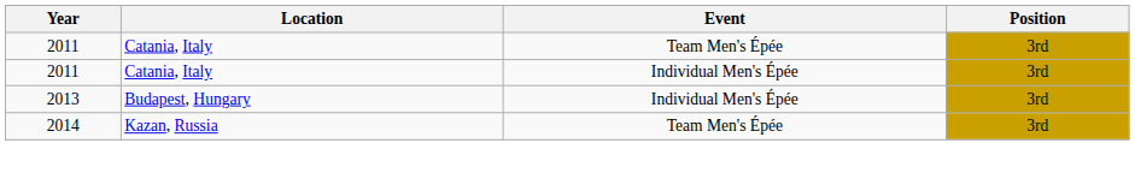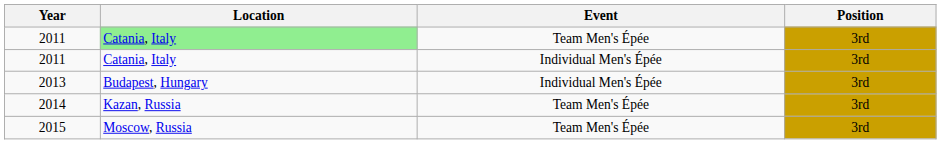2011 / Team Men's Épée | Location: no background -> lightgreen background
+ row: 2015 | Moscow, Russia | Team Men's Épée | 3rd
